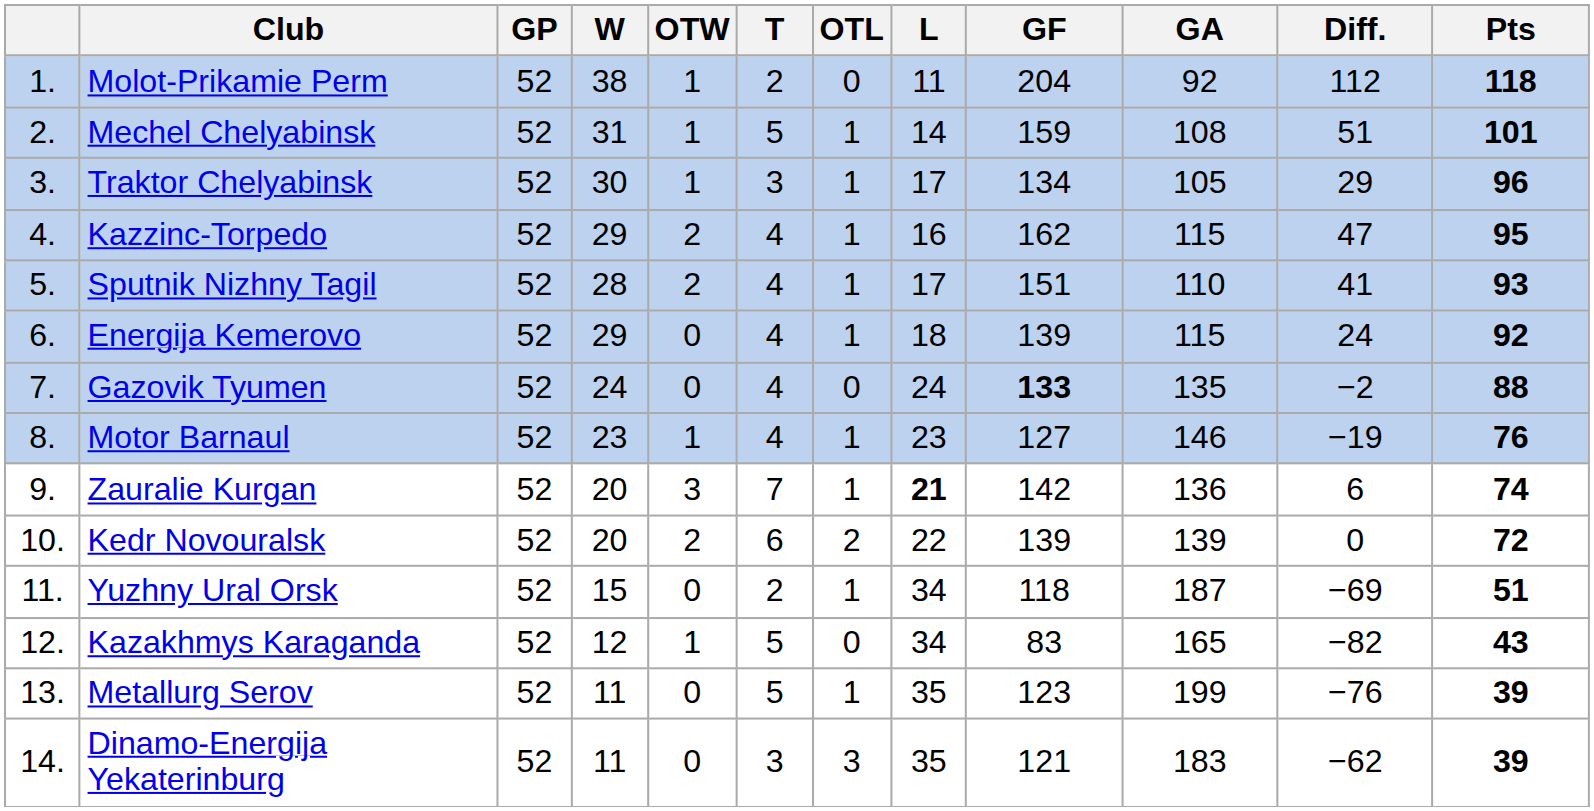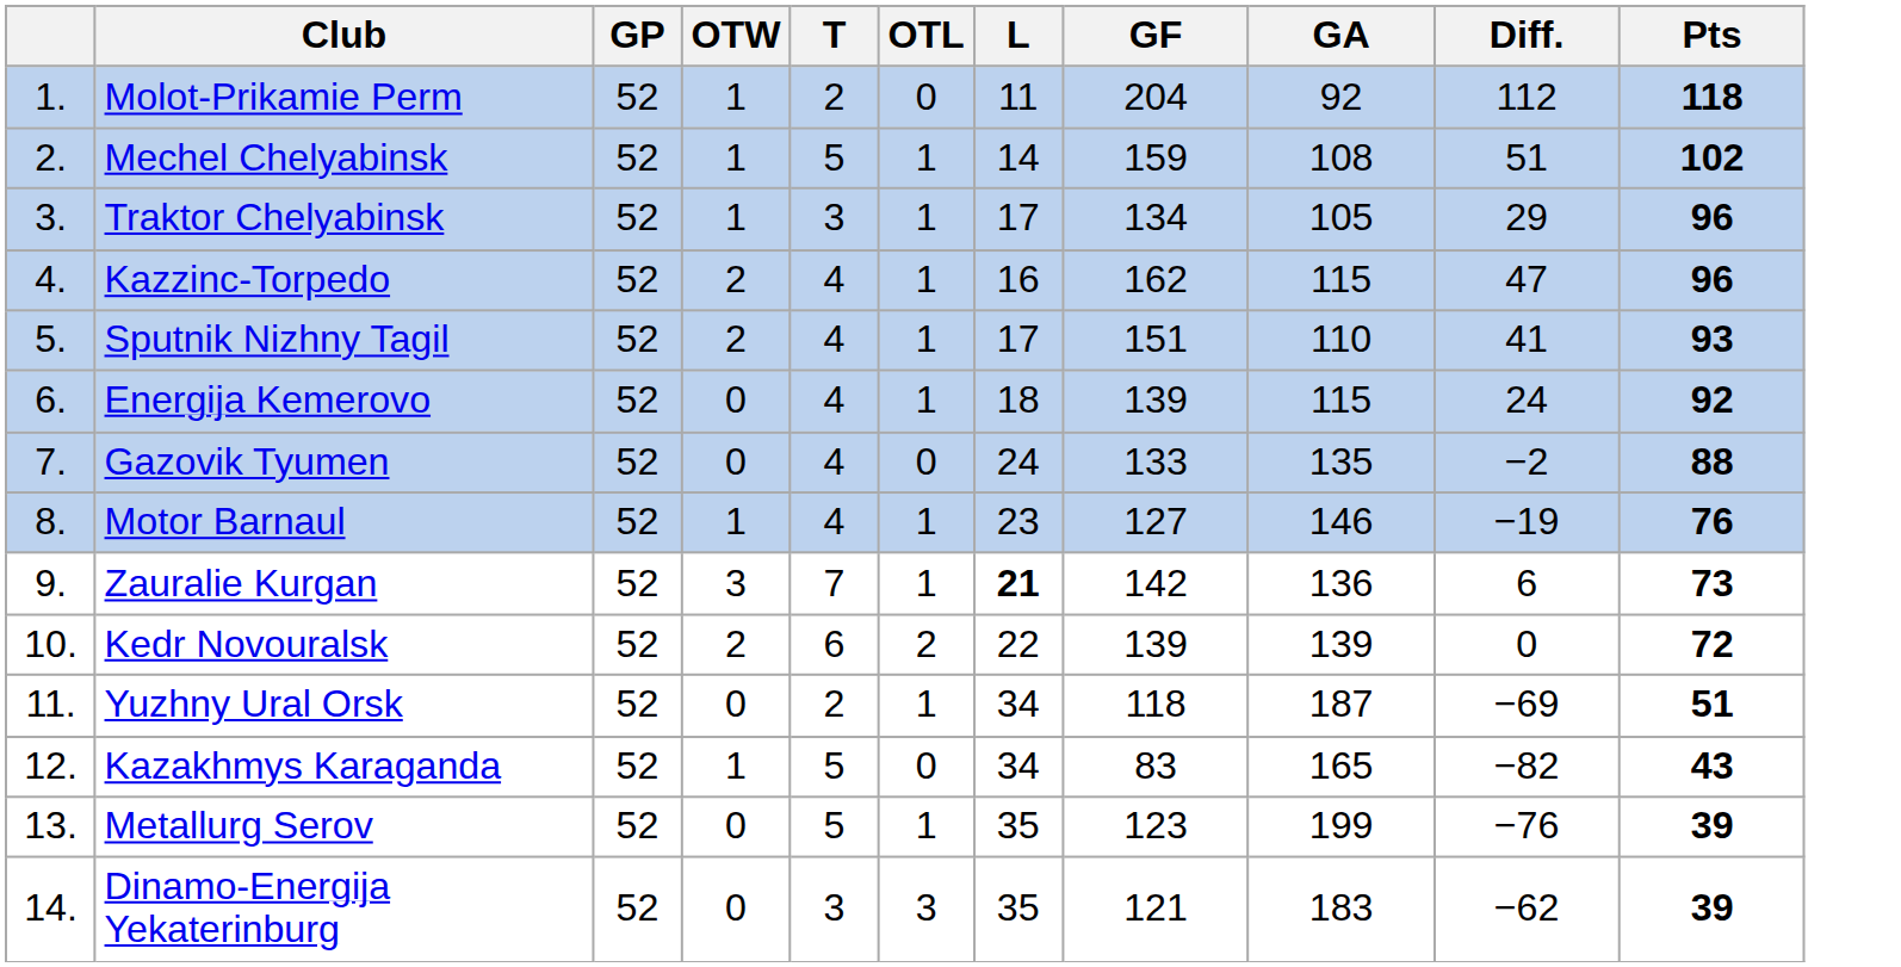- column: W | 38 | 31 | 30 | 29 | 28 | 29 | 24 | 23 | 20 | 20 | 15 | 12 | 11 | 11
Mechel Chelyabinsk | Pts: 101 -> 102
Kazzinc-Torpedo | Pts: 95 -> 96
Gazovik Tyumen | GF: bold -> normal
Zauralie Kurgan | Pts: 74 -> 73
